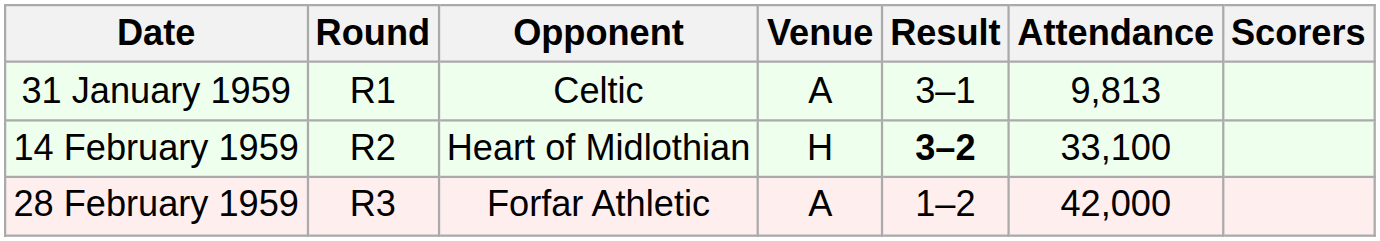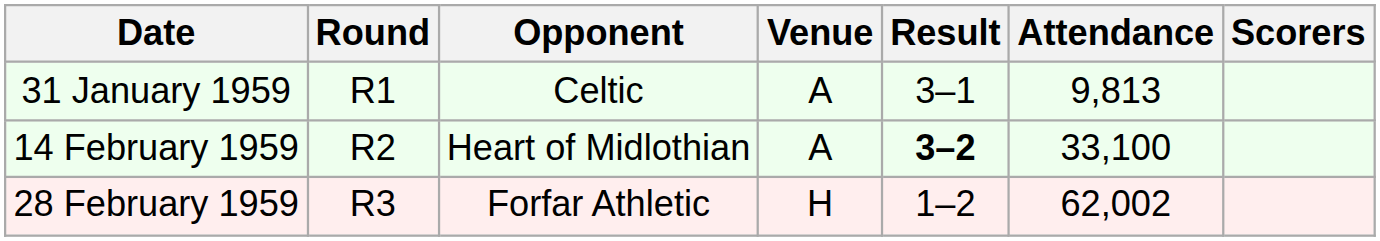14 February 1959 | Venue: H -> A
28 February 1959 | Venue: A -> H
28 February 1959 | Attendance: 42,000 -> 62,002
